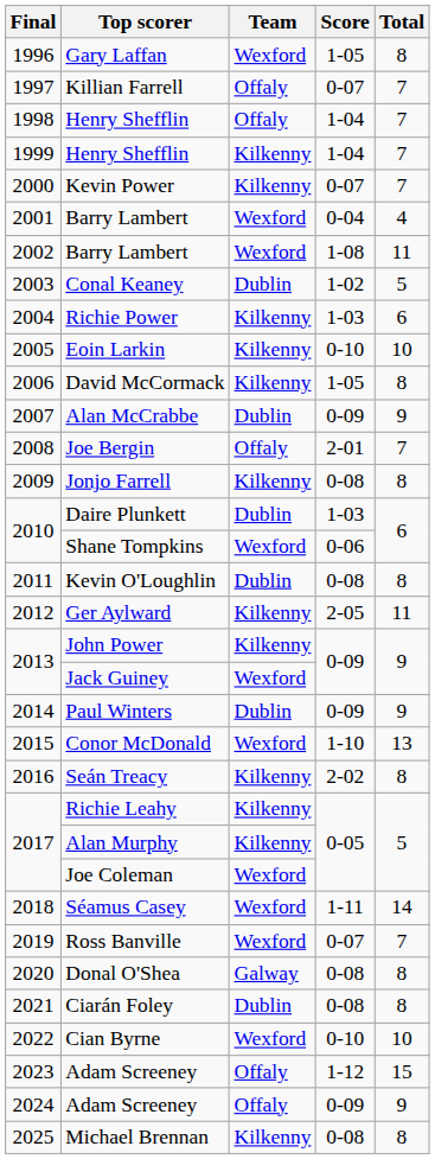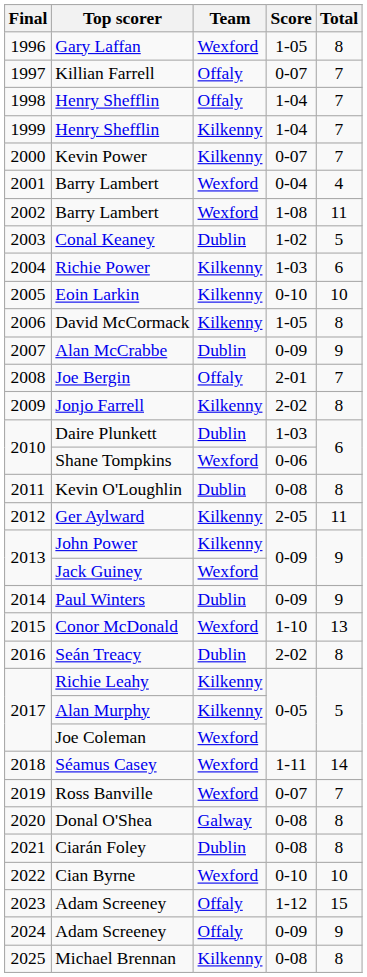Jonjo Farrell | Score: 0-08 -> 2-02
Seán Treacy | Team: Kilkenny -> Dublin
